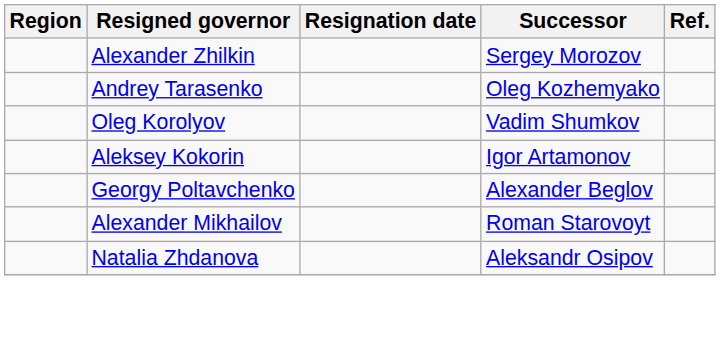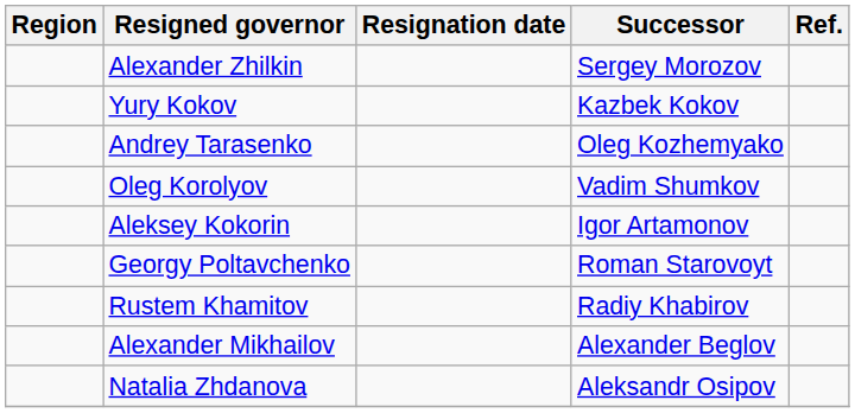+ row: Yury Kokov | Kazbek Kokov
Georgy Poltavchenko | Successor: Alexander Beglov -> Roman Starovoyt
+ row: Rustem Khamitov | Radiy Khabirov
Alexander Mikhailov | Successor: Roman Starovoyt -> Alexander Beglov
